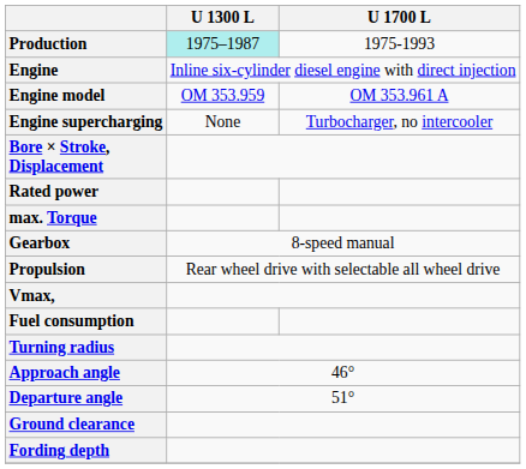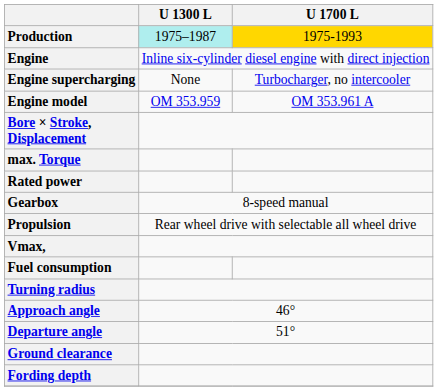Production | U 1700 L: no background -> gold background
rows swapped: Engine supercharging <-> Engine model
rows swapped: Rated power <-> max. Torque
